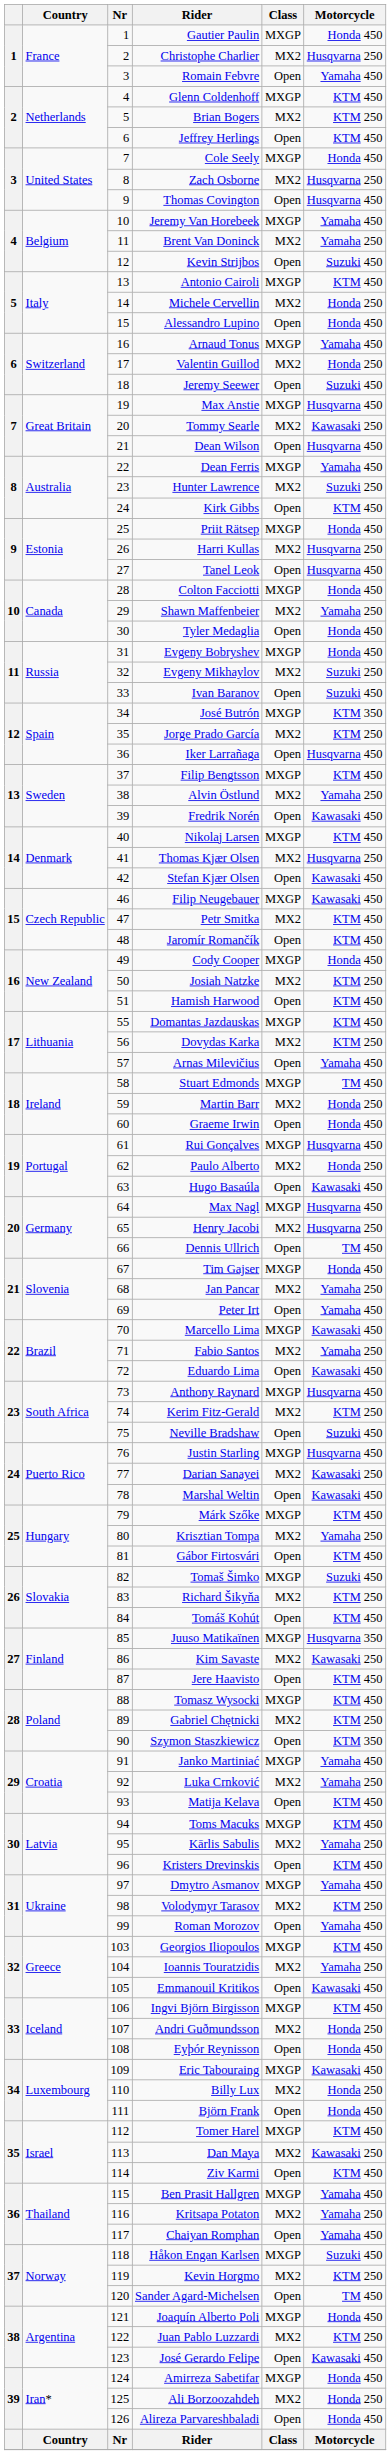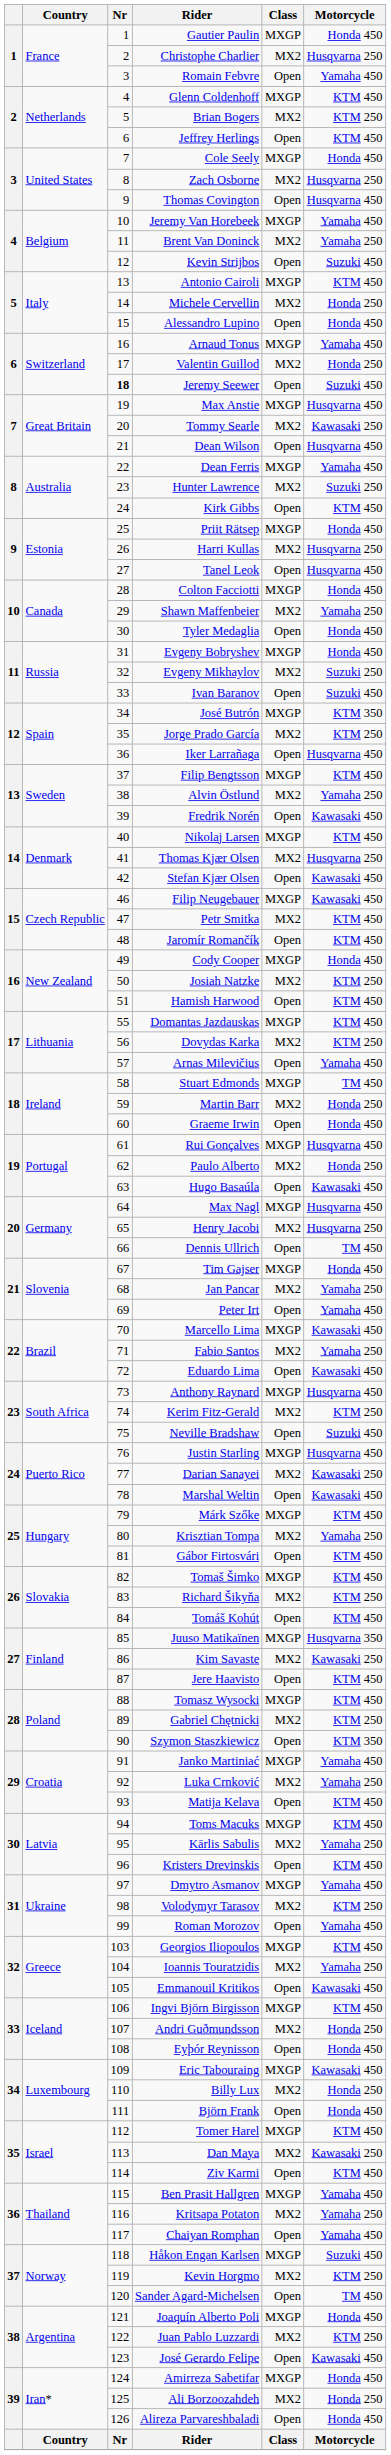Jeremy Seewer | Nr: normal -> bold
Tomaš Šimko | Motorcycle: Suzuki 450 -> KTM 450
